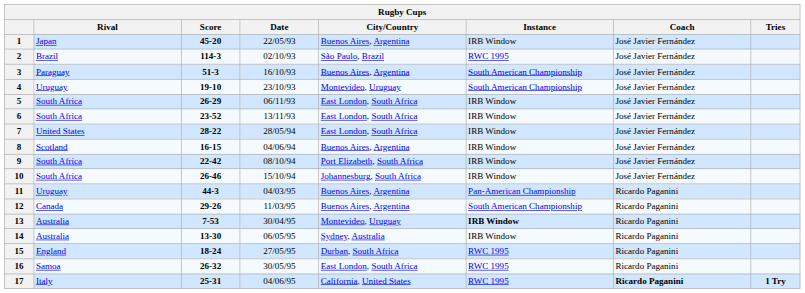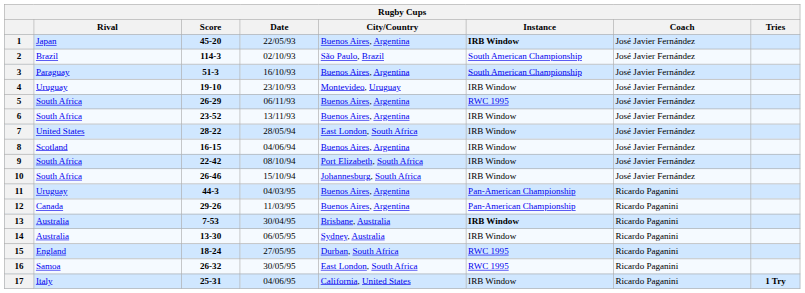1 | Instance: normal -> bold
2 | Instance: RWC 1995 -> South American Championship
4 | Instance: South American Championship -> IRB Window
5 | City/Country: East London, South Africa -> Buenos Aires, Argentina
5 | Instance: IRB Window -> RWC 1995
6 | City/Country: East London, South Africa -> Buenos Aires, Argentina
12 | Instance: South American Championship -> Pan-American Championship
13 | City/Country: Montevideo, Uruguay -> Brisbane, Australia
17 | Instance: RWC 1995 -> IRB Window
17 | Coach: bold -> normal
